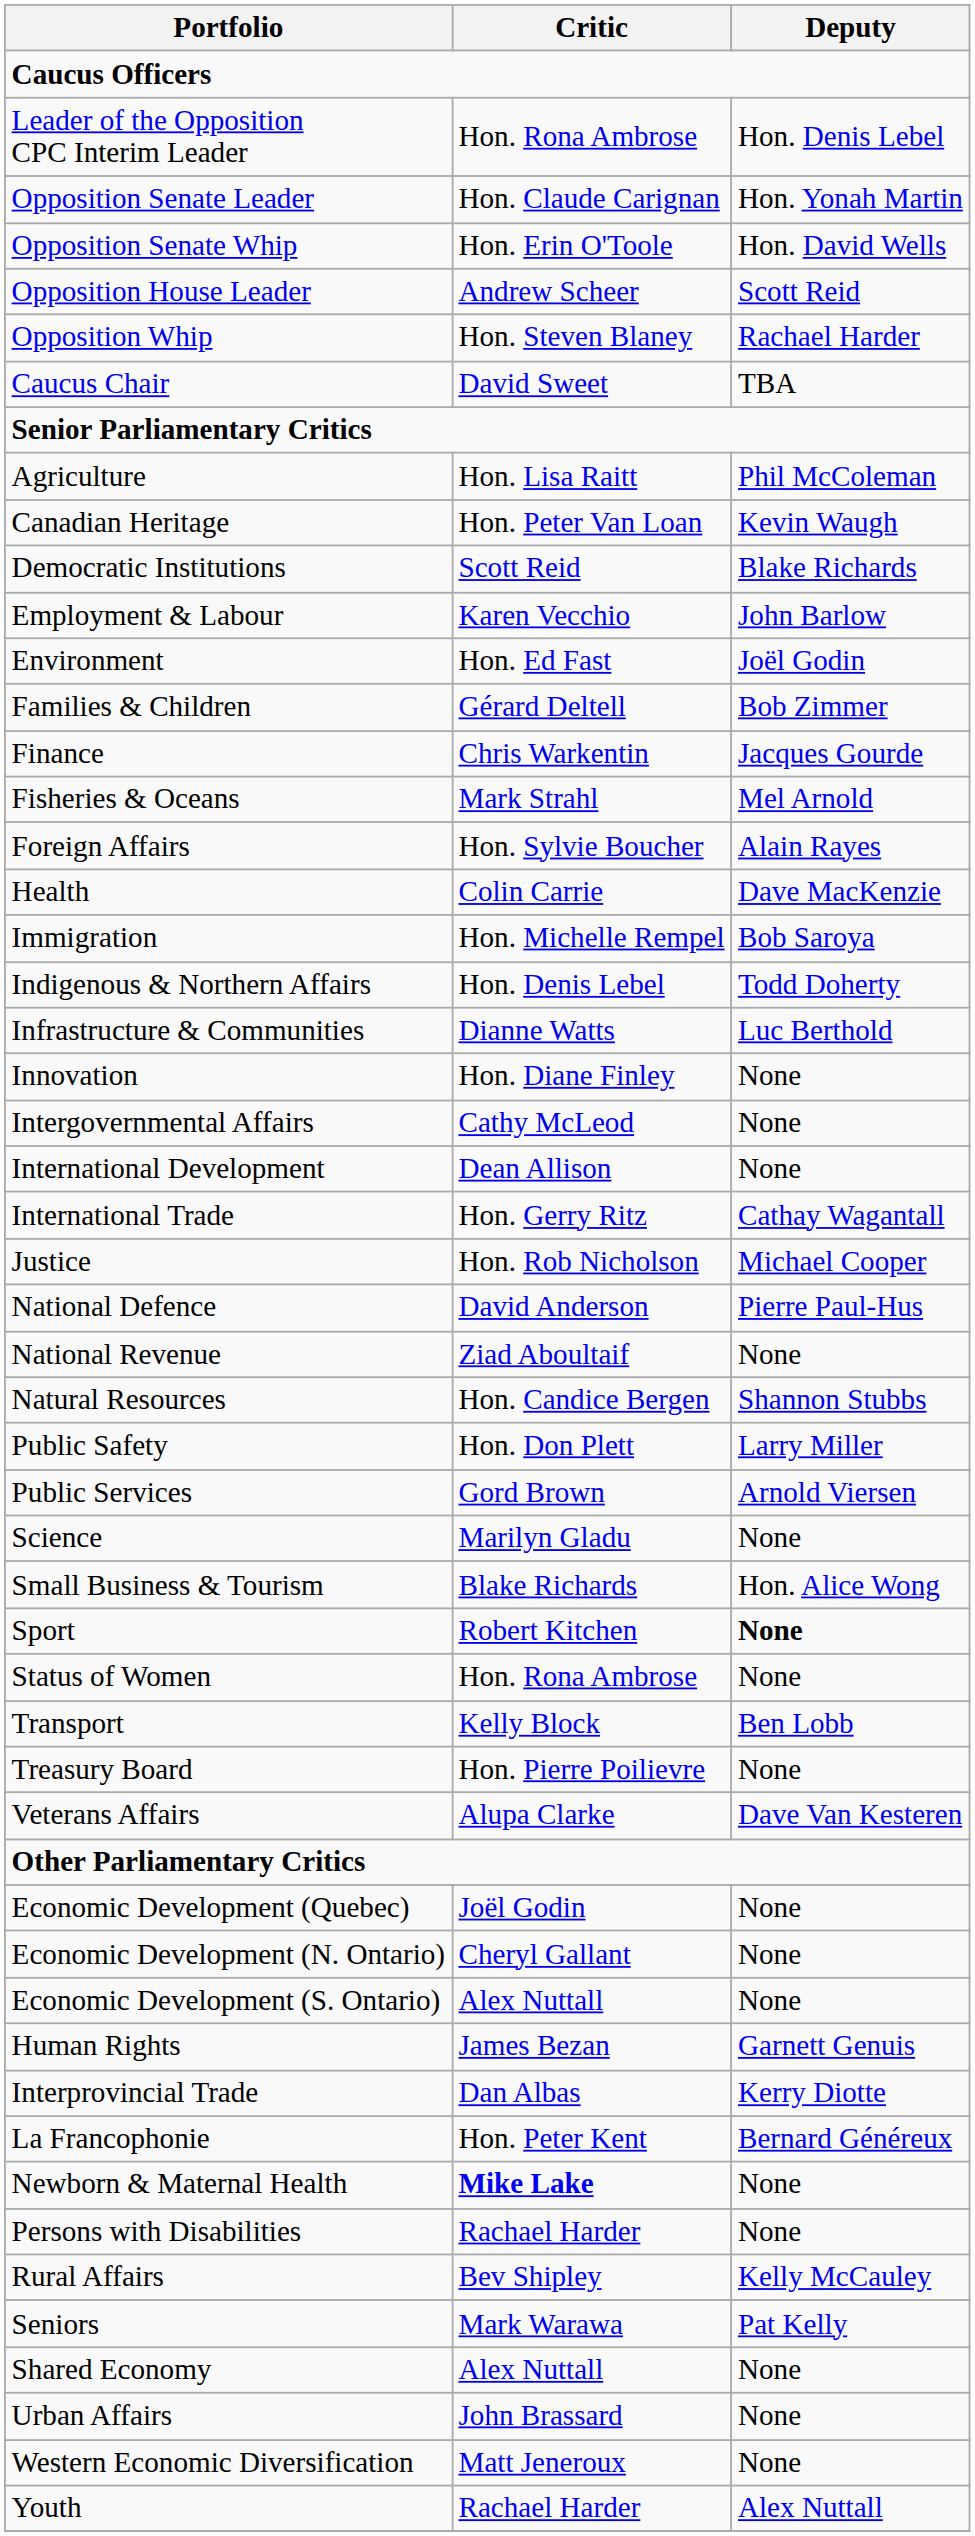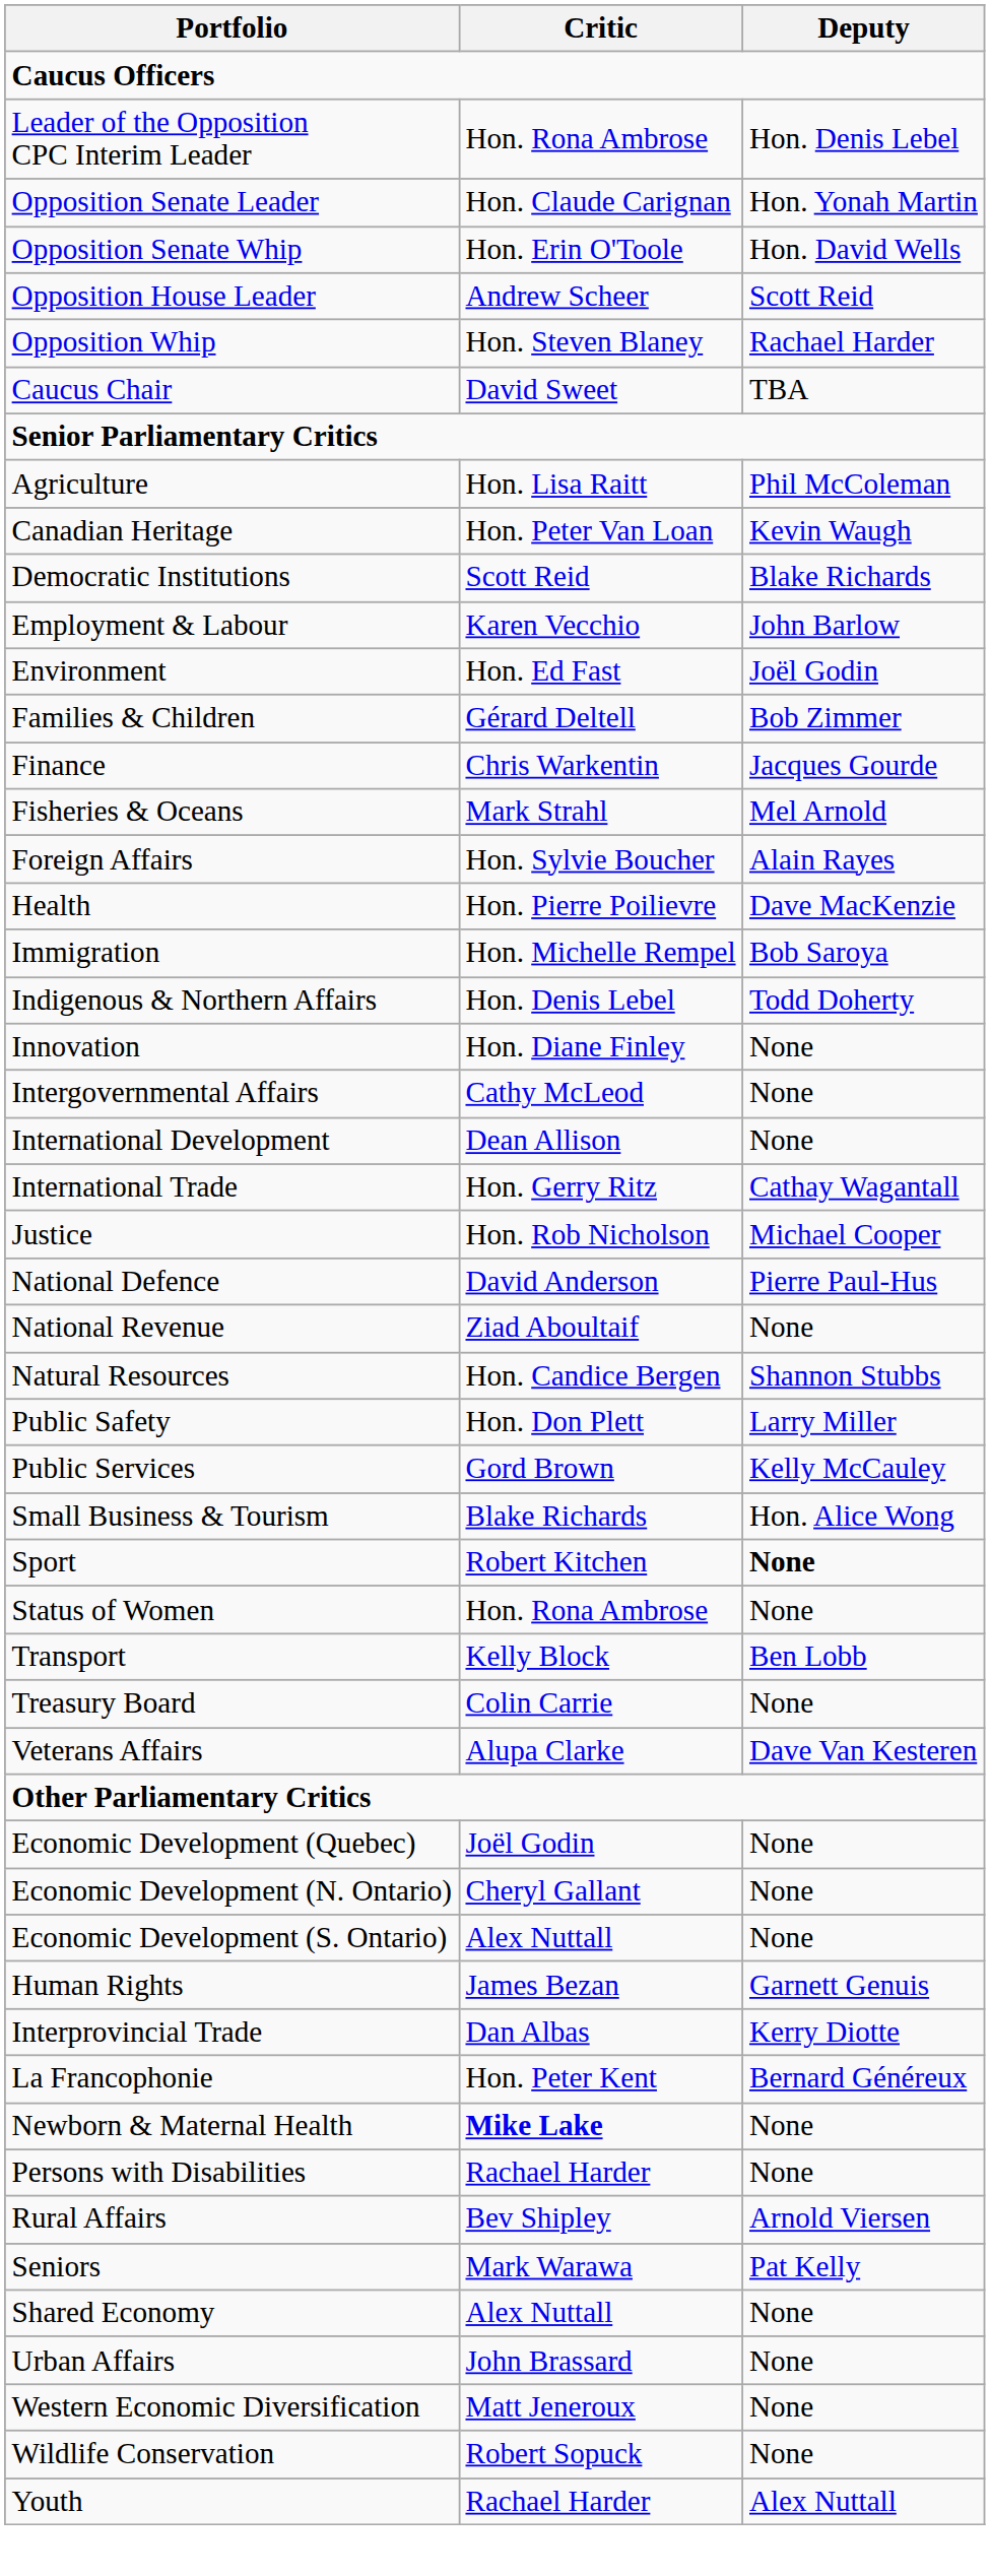Health | Critic: Colin Carrie -> Hon. Pierre Poilievre
- row: Infrastructure & Communities | Dianne Watts | Luc Berthold
Public Services | Deputy: Arnold Viersen -> Kelly McCauley
- row: Science | Marilyn Gladu | None
Treasury Board | Critic: Hon. Pierre Poilievre -> Colin Carrie
Rural Affairs | Deputy: Kelly McCauley -> Arnold Viersen
+ row: Wildlife Conservation | Robert Sopuck | None
